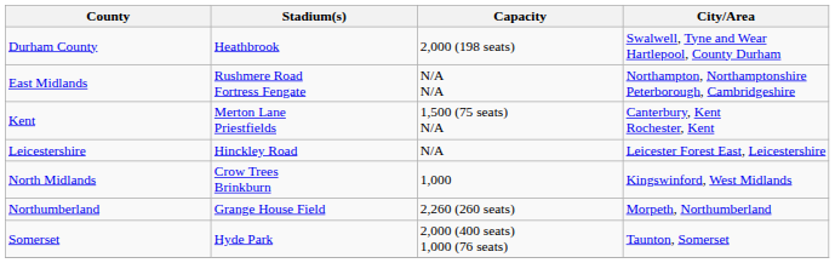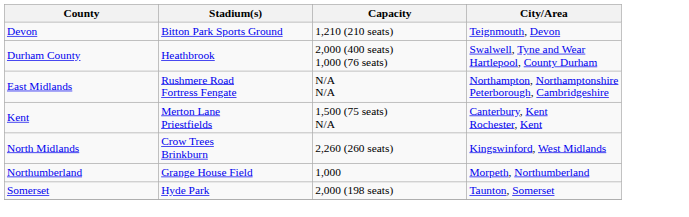+ row: Devon | Bitton Park Sports Ground | 1,210 (210 seats) | Teignmouth, Devon
Durham County | Capacity: 2,000 (198 seats) -> 2,000 (400 seats) 1,000 (76 seats)
- row: Leicestershire | Hinckley Road | N/A | Leicester Forest East, Leicestershire
North Midlands | Capacity: 1,000 -> 2,260 (260 seats)
Northumberland | Capacity: 2,260 (260 seats) -> 1,000
Somerset | Capacity: 2,000 (400 seats) 1,000 (76 seats) -> 2,000 (198 seats)
